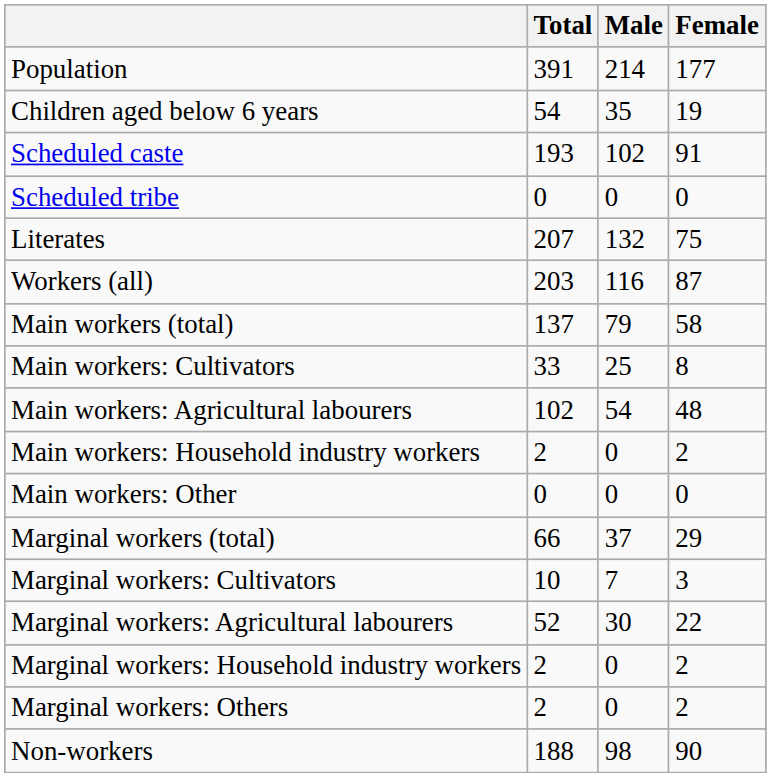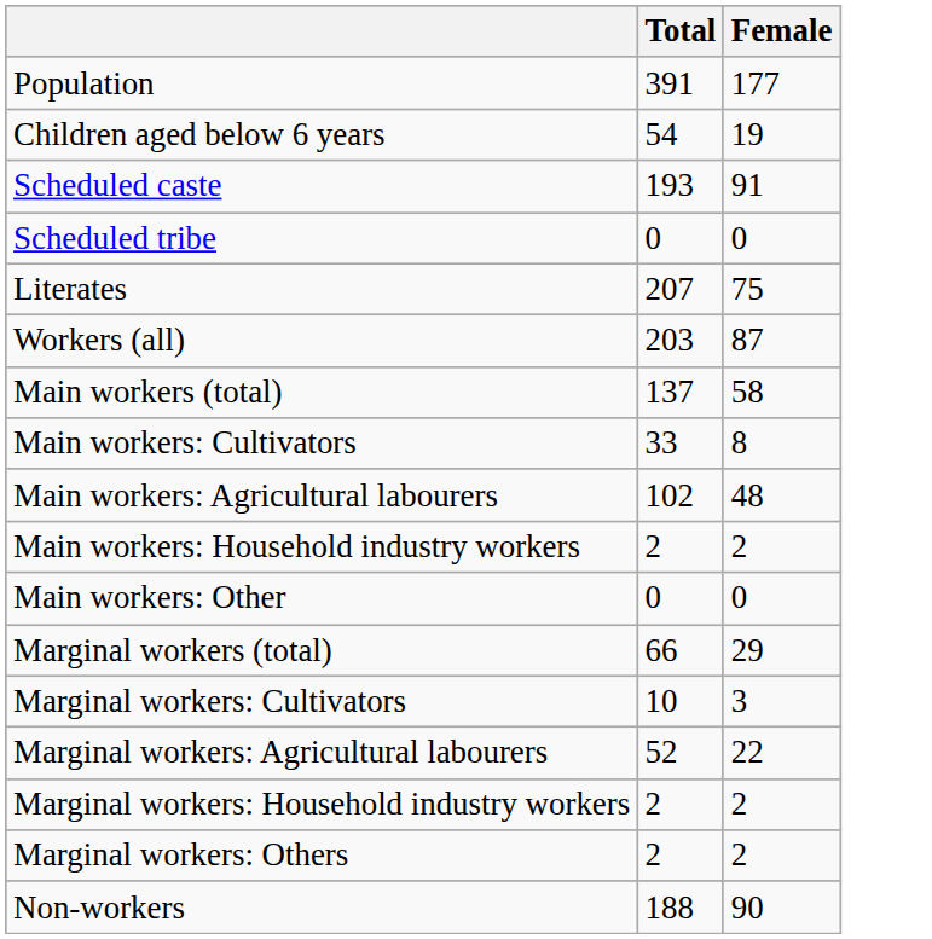- column: Male | 214 | 35 | 102 | 0 | 132 | 116 | 79 | 25 | 54 | 0 | 0 | 37 | 7 | 30 | 0 | 0 | 98
